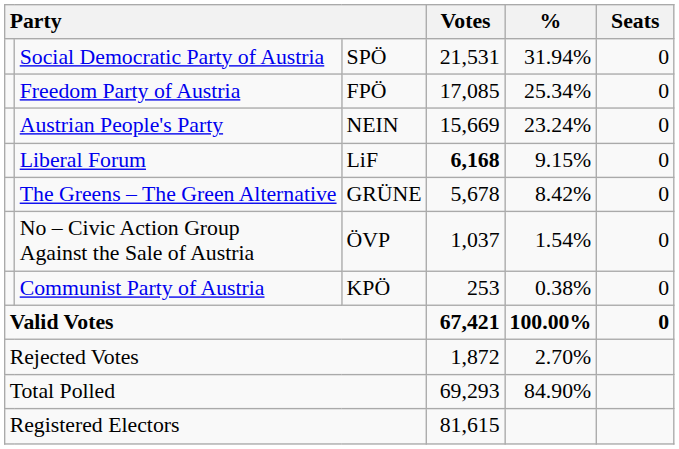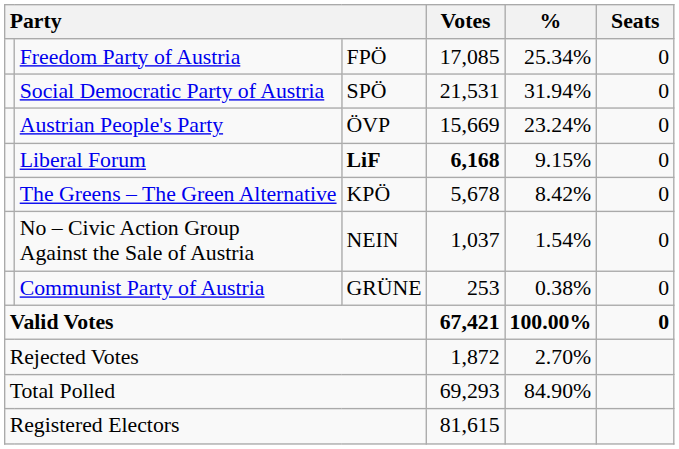rows swapped: Social Democratic Party of Austria <-> Freedom Party of Austria
Austrian People's Party | column 3: NEIN -> ÖVP
Liberal Forum | column 3: normal -> bold
The Greens – The Green Alternative | column 3: GRÜNE -> KPÖ
No – Civic Action Group Against the Sale of Austria | column 3: ÖVP -> NEIN
Communist Party of Austria | column 3: KPÖ -> GRÜNE
